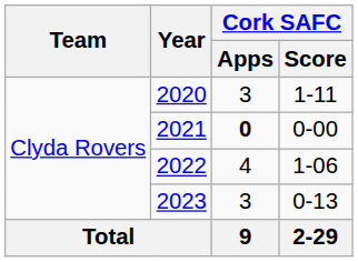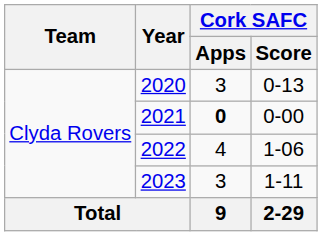2020 | Cork SAFC / Score: 1-11 -> 0-13
2023 | Cork SAFC / Score: 0-13 -> 1-11
